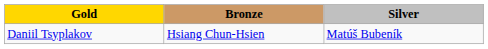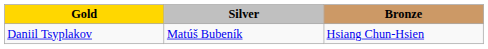columns swapped: Silver <-> Bronze
